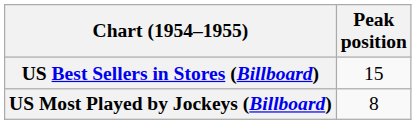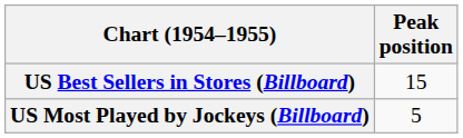US Most Played by Jockeys (Billboard) | Peak position: 8 -> 5
